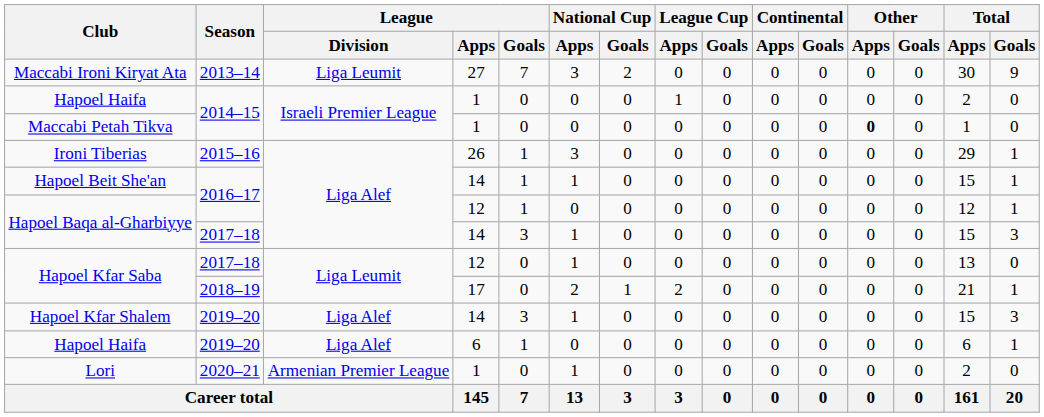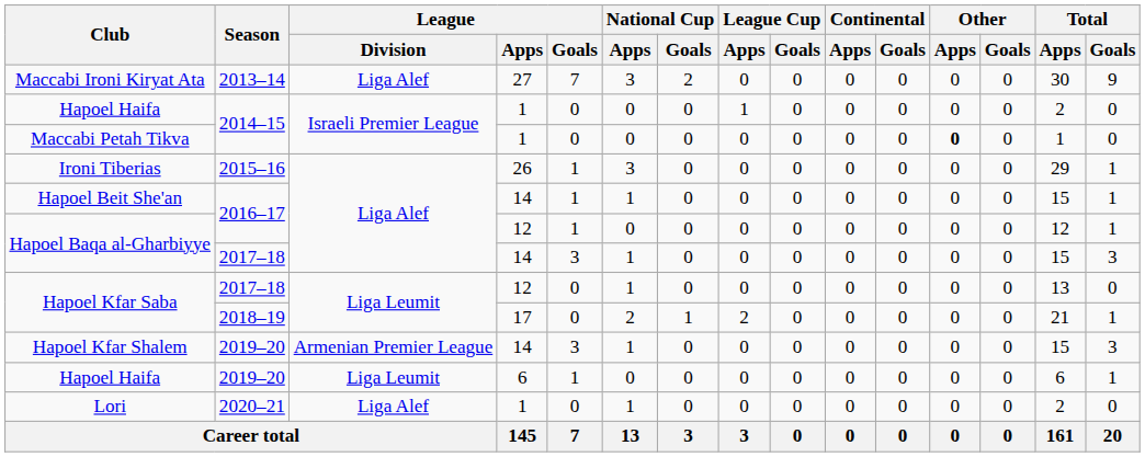Maccabi Ironi Kiryat Ata | League / Division: Liga Leumit -> Liga Alef
Hapoel Kfar Shalem | League / Division: Liga Alef -> Armenian Premier League
Hapoel Haifa / 2019–20 | League / Division: Liga Alef -> Liga Leumit
Lori | League / Division: Armenian Premier League -> Liga Alef
